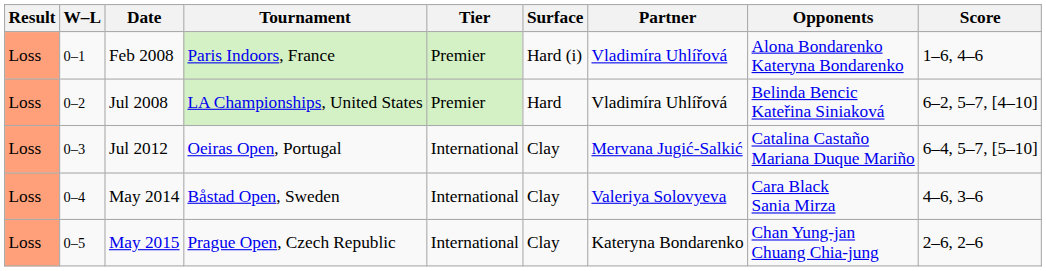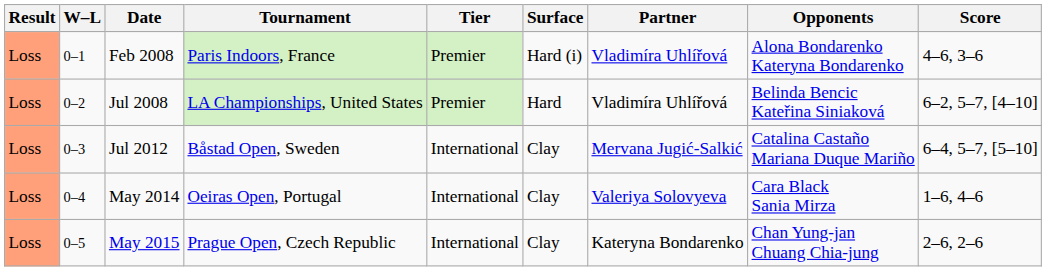Feb 2008 | Score: 1–6, 4–6 -> 4–6, 3–6
Jul 2012 | Tournament: Oeiras Open, Portugal -> Båstad Open, Sweden
May 2014 | Tournament: Båstad Open, Sweden -> Oeiras Open, Portugal
May 2014 | Score: 4–6, 3–6 -> 1–6, 4–6
